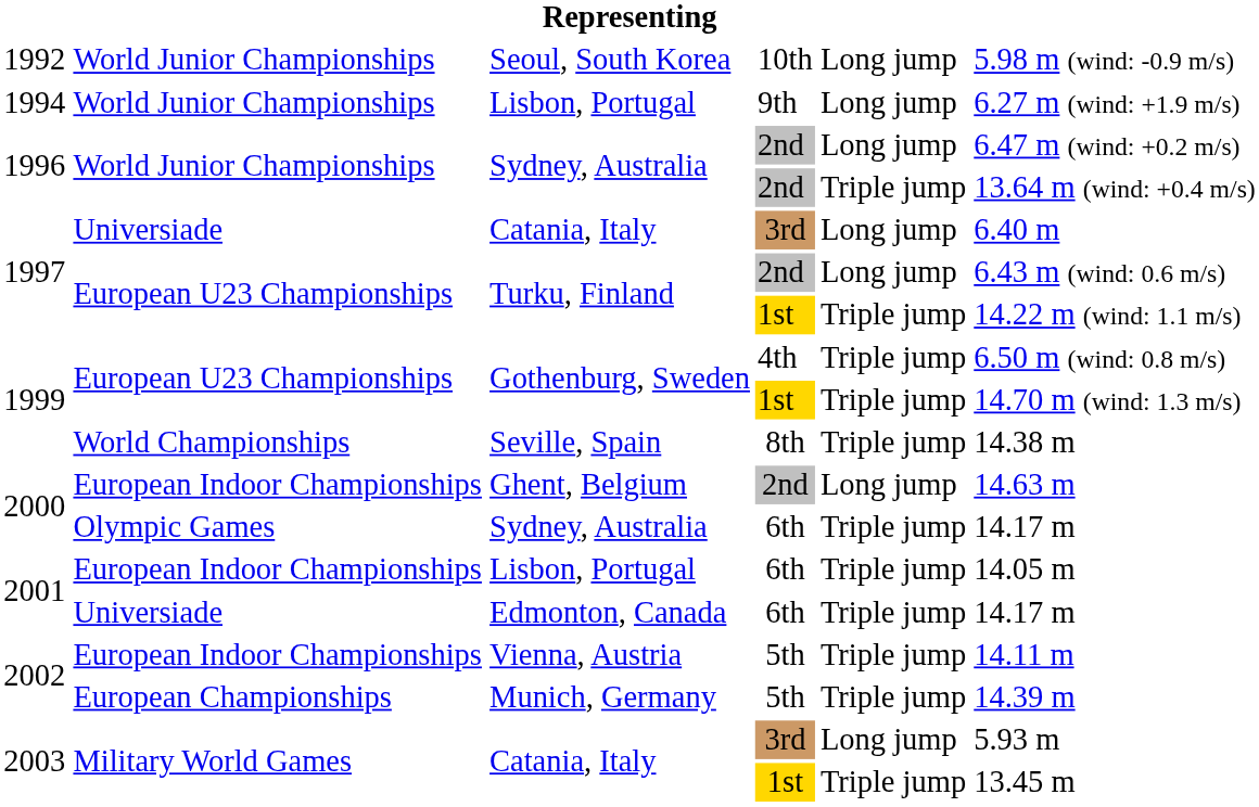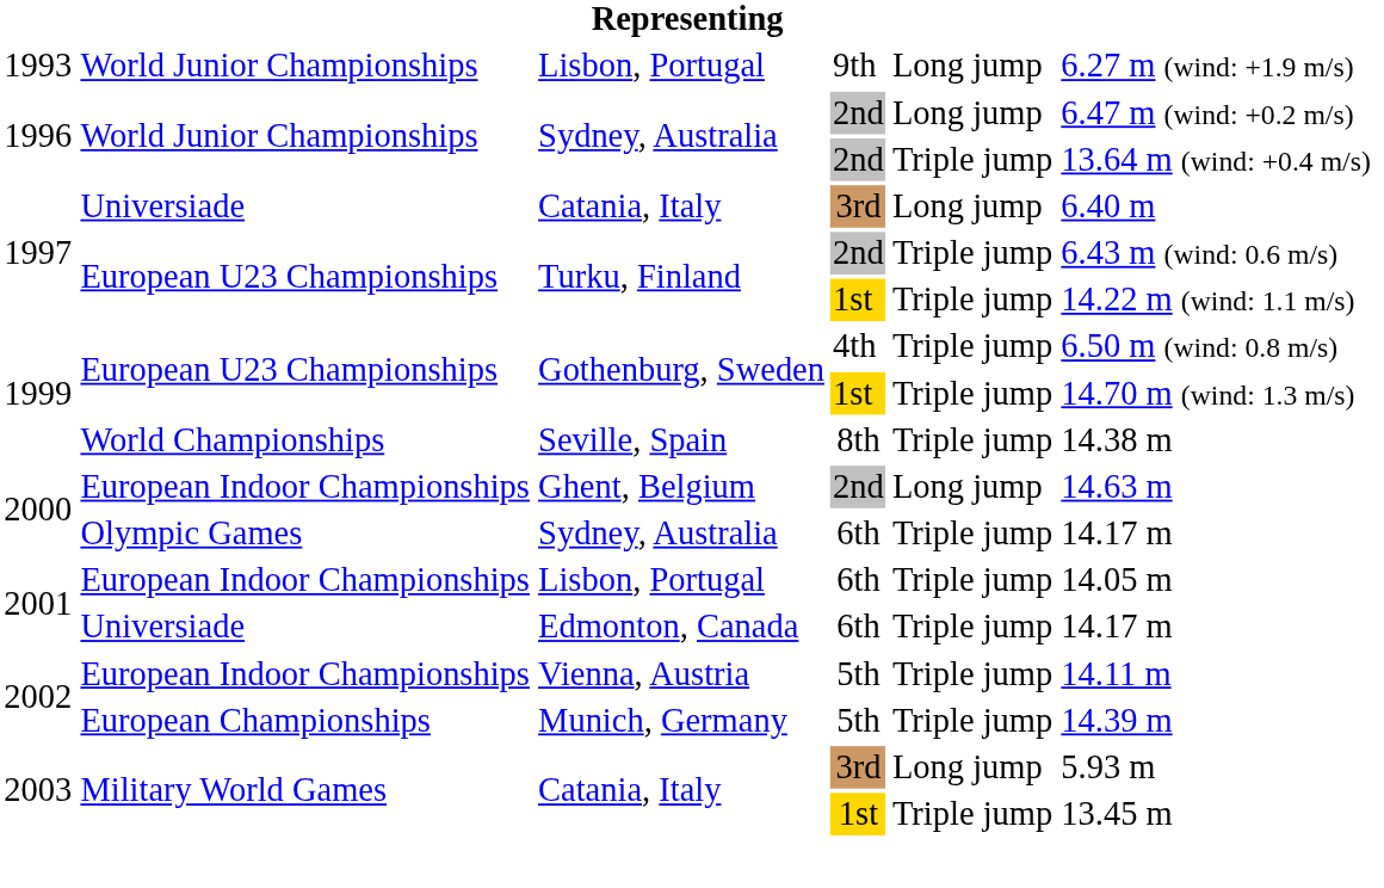- row: 1992 | World Junior Championships | Seoul, South Korea | 10th | Long jump | 5.98 m (wind: -0.9 m/s)
Lisbon, Portugal / 9th | column 1: 1994 -> 1993
Turku, Finland / 2nd | column 5: Long jump -> Triple jump
